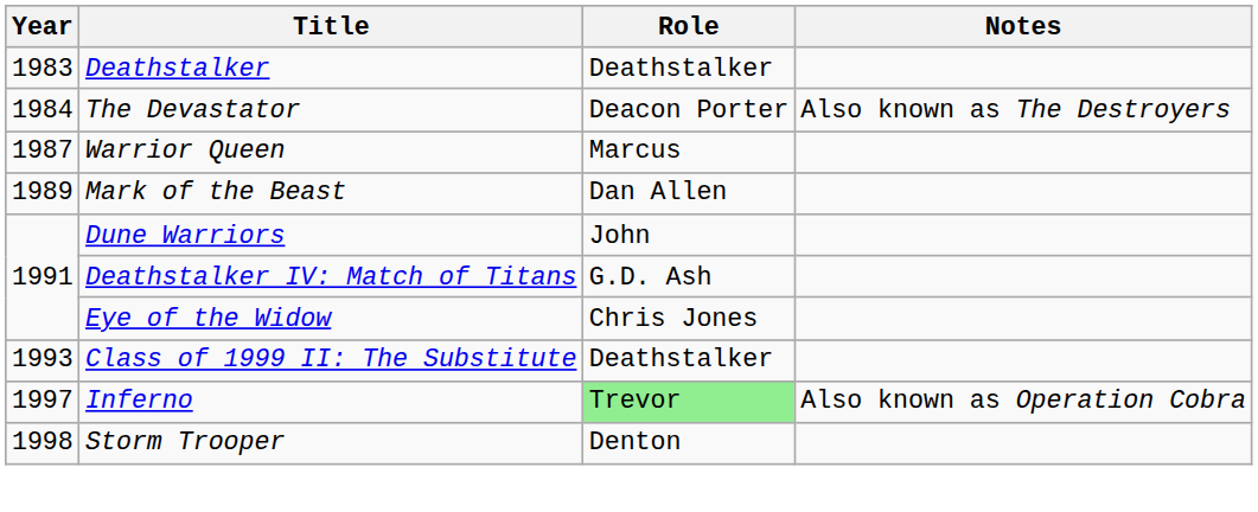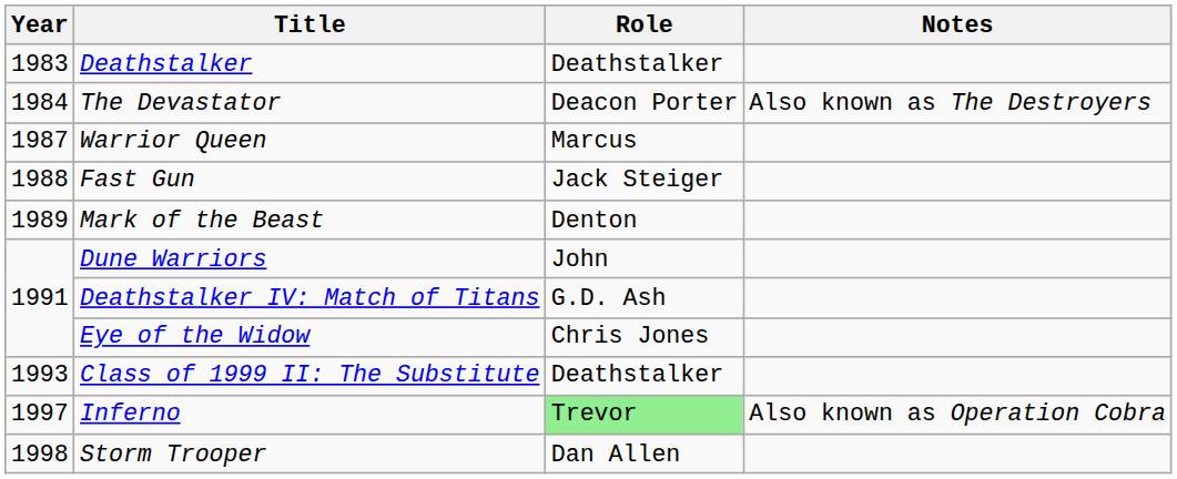+ row: 1988 | Fast Gun | Jack Steiger
Mark of the Beast | Role: Dan Allen -> Denton
Storm Trooper | Role: Denton -> Dan Allen
